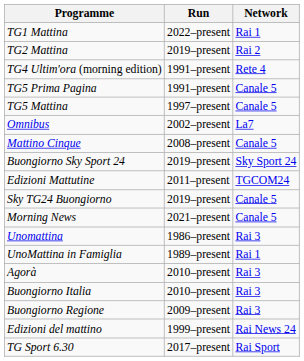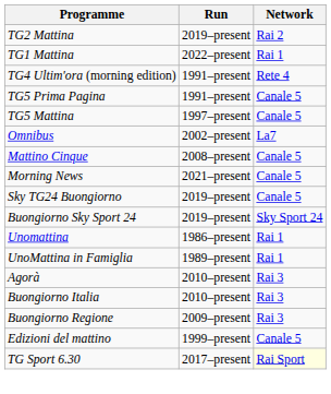rows swapped: TG1 Mattina <-> TG2 Mattina
rows swapped: Morning News <-> Buongiorno Sky Sport 24
- row: Edizioni Mattutine | 2011–present | TGCOM24
Unomattina | Network: Rai 3 -> Rai 1
Edizioni del mattino | Network: Rai News 24 -> Canale 5
TG Sport 6.30 | Network: no background -> lightyellow background
